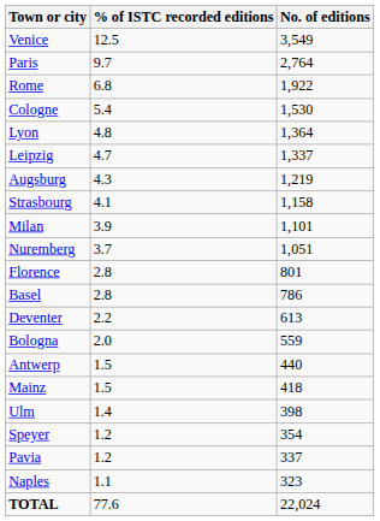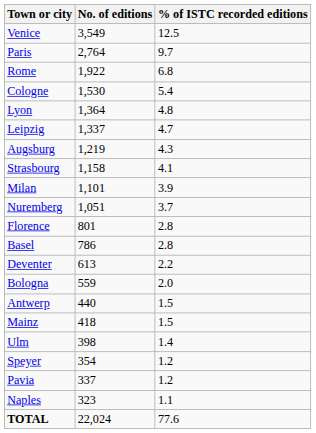columns swapped: No. of editions <-> % of ISTC recorded editions
